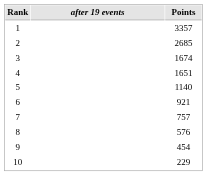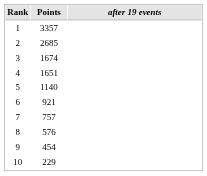columns swapped: after 19 events <-> Points
